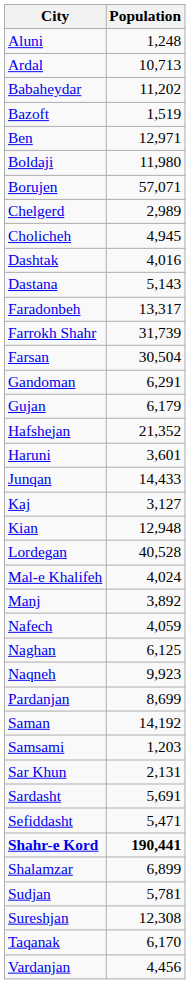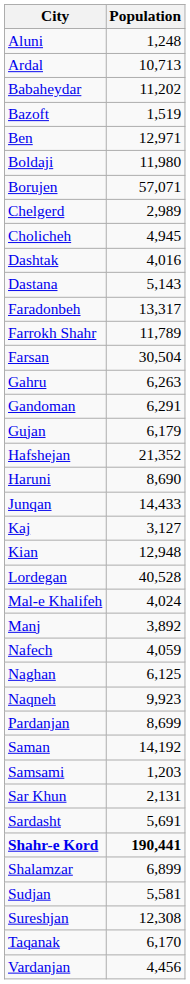Farrokh Shahr | Population: 31,739 -> 11,789
+ row: Gahru | 6,263
Haruni | Population: 3,601 -> 8,690
- row: Sefiddasht | 5,471
Sudjan | Population: 5,781 -> 5,581
